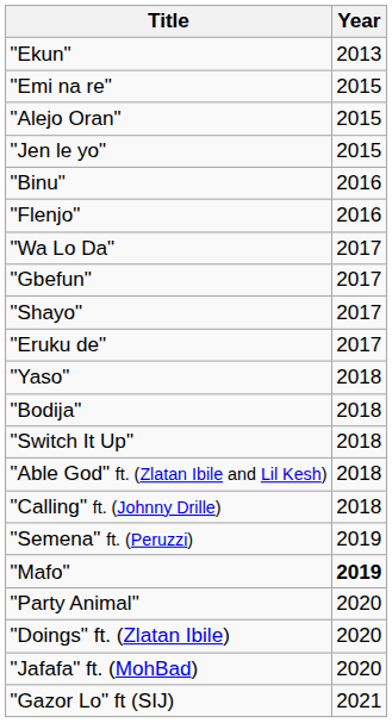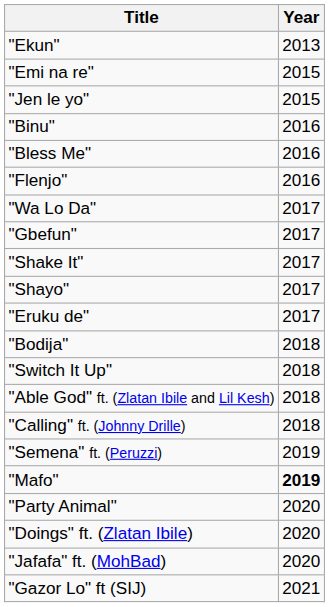- row: "Alejo Oran" | 2015
+ row: "Bless Me" | 2016
+ row: "Shake It" | 2017
- row: "Yaso" | 2018
